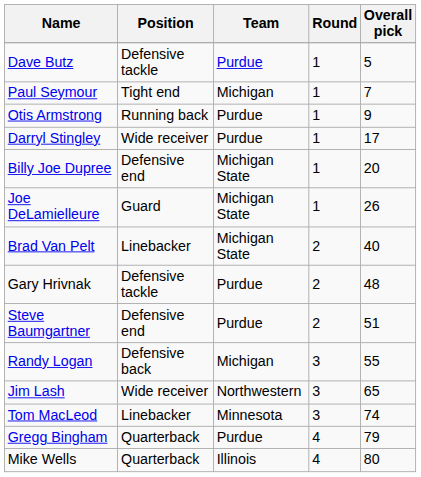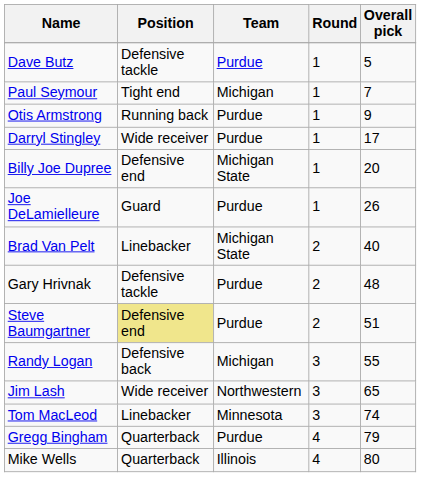Joe DeLamielleure | Team: Michigan State -> Purdue
Steve Baumgartner | Position: no background -> khaki background
